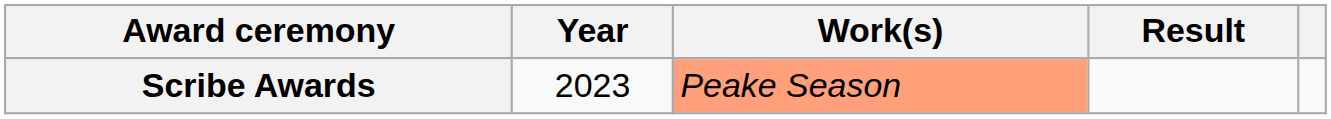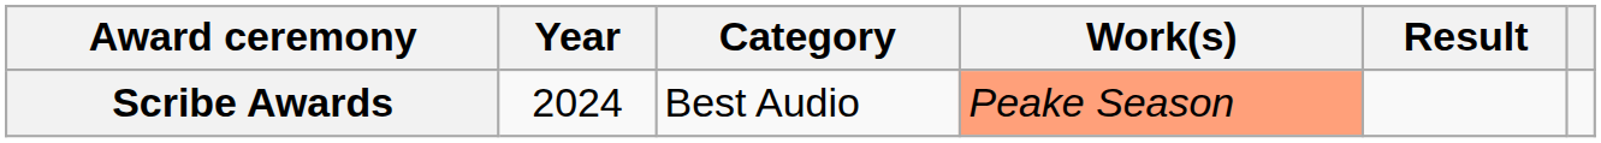+ column: Category | Best Audio
Scribe Awards | Year: 2023 -> 2024
